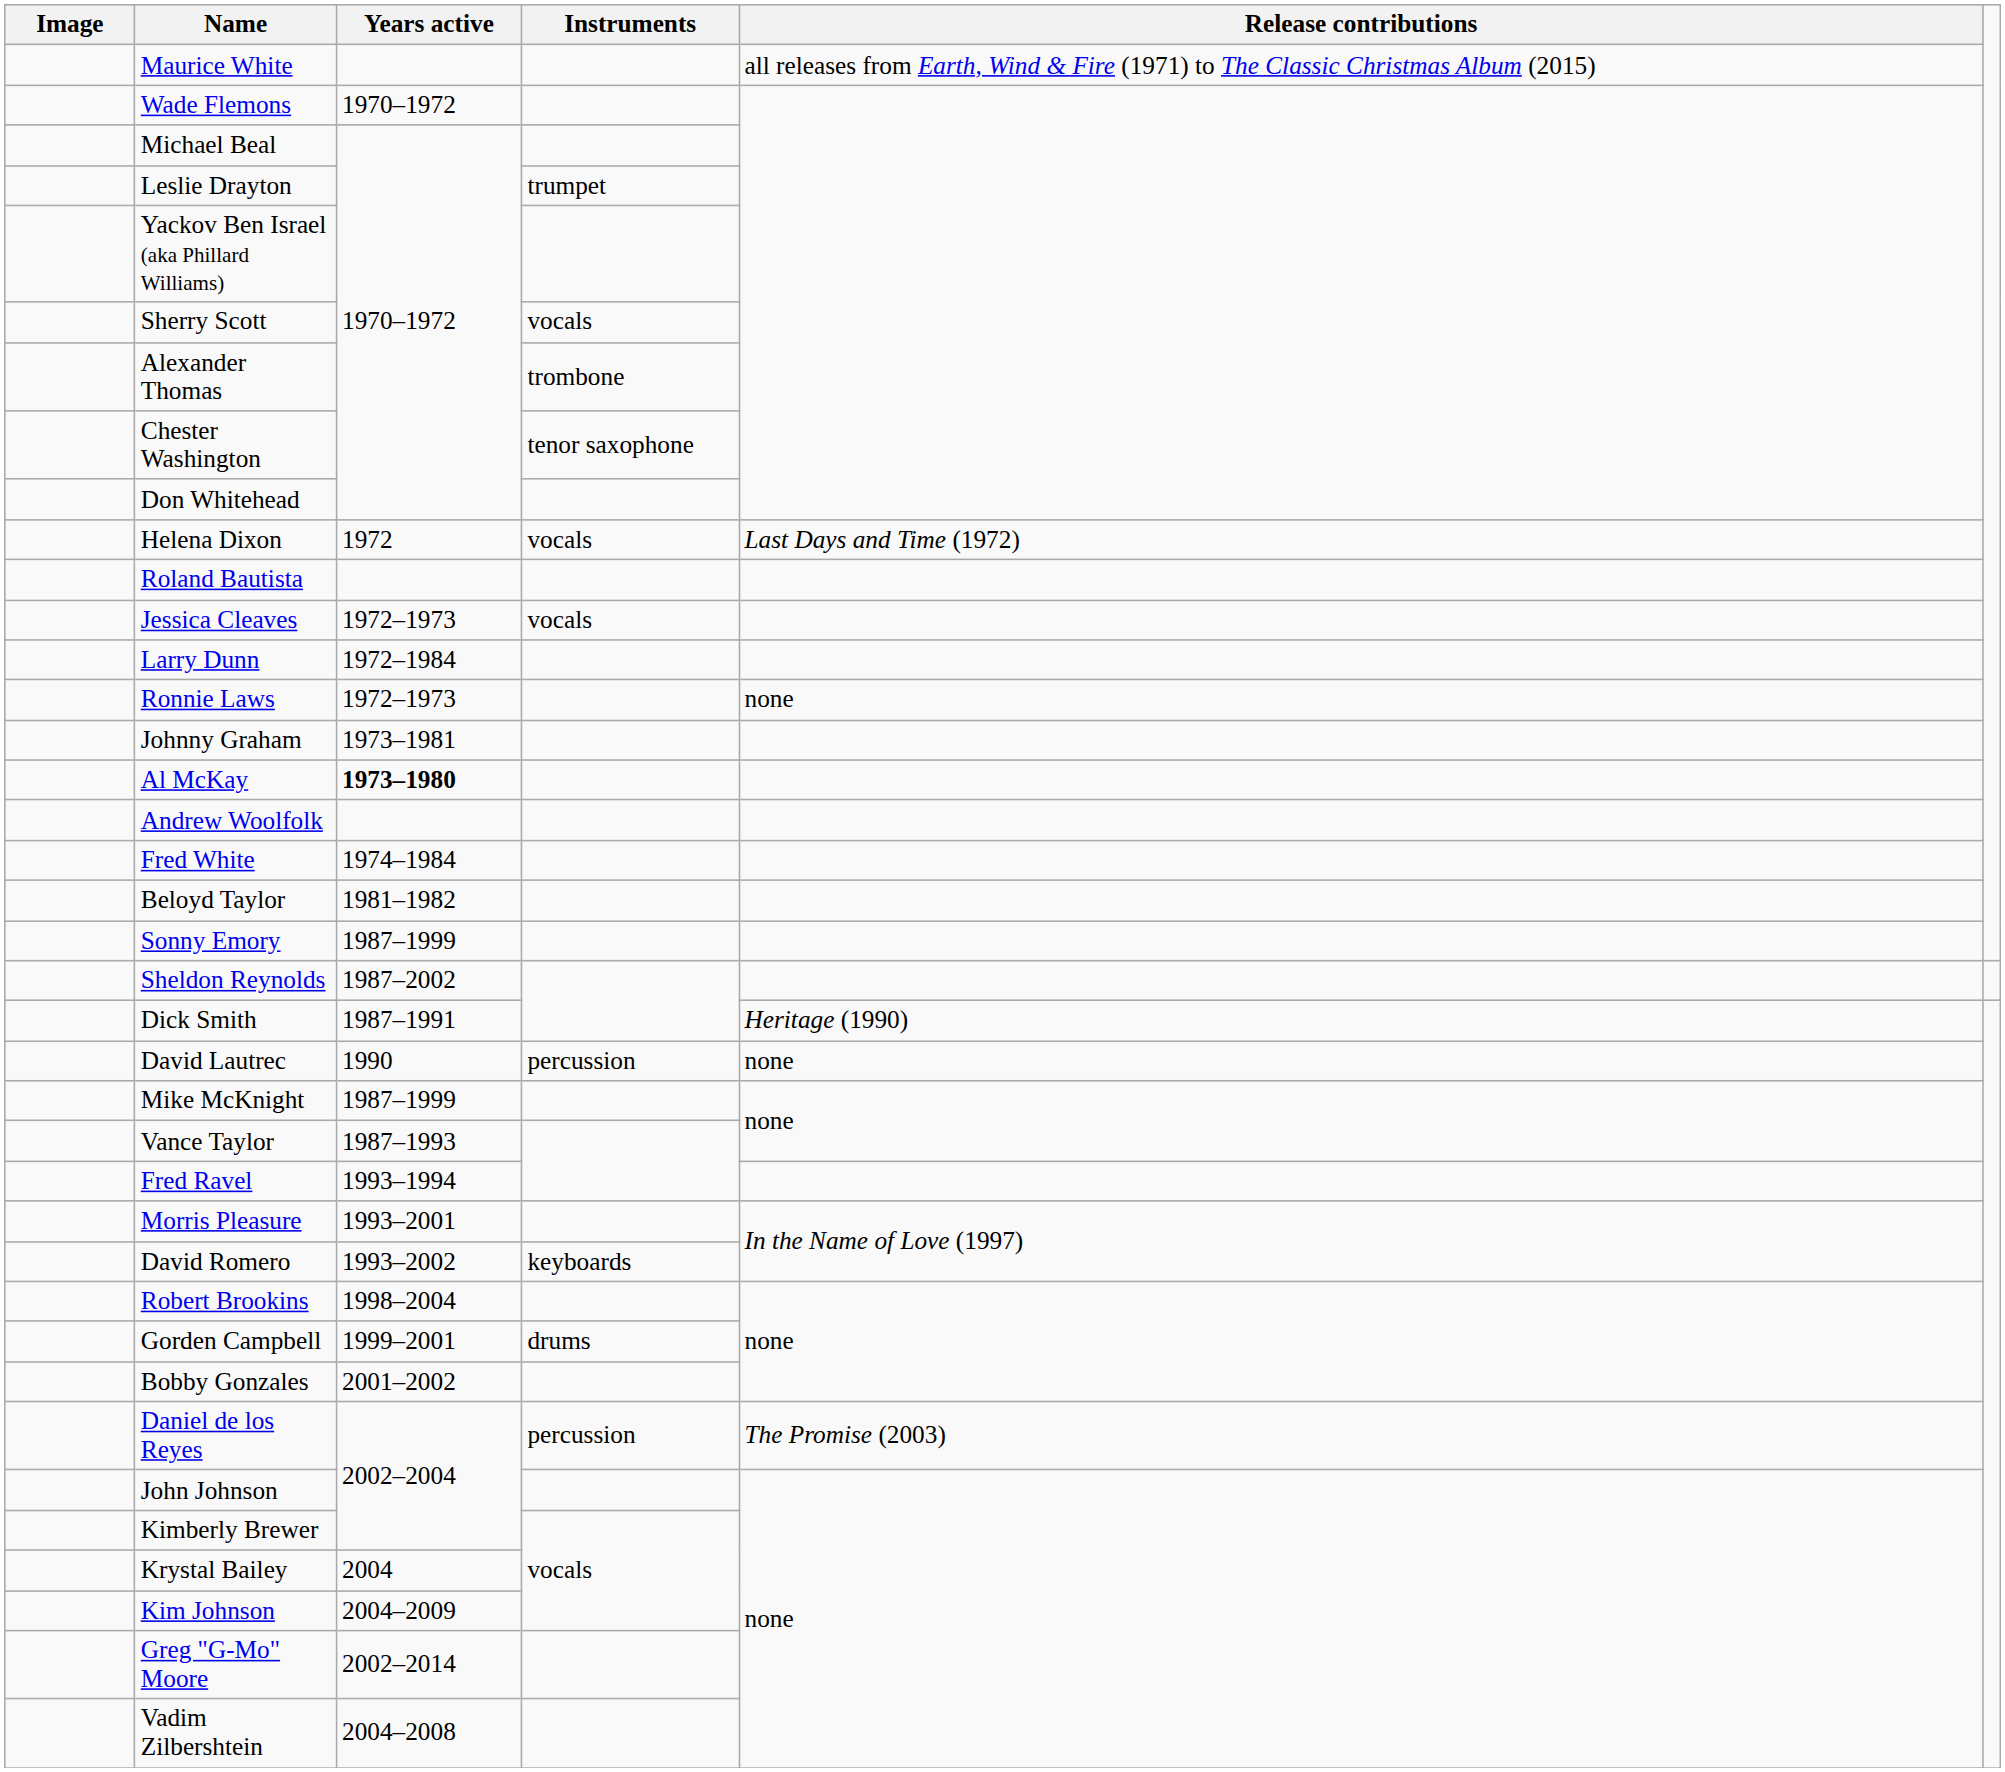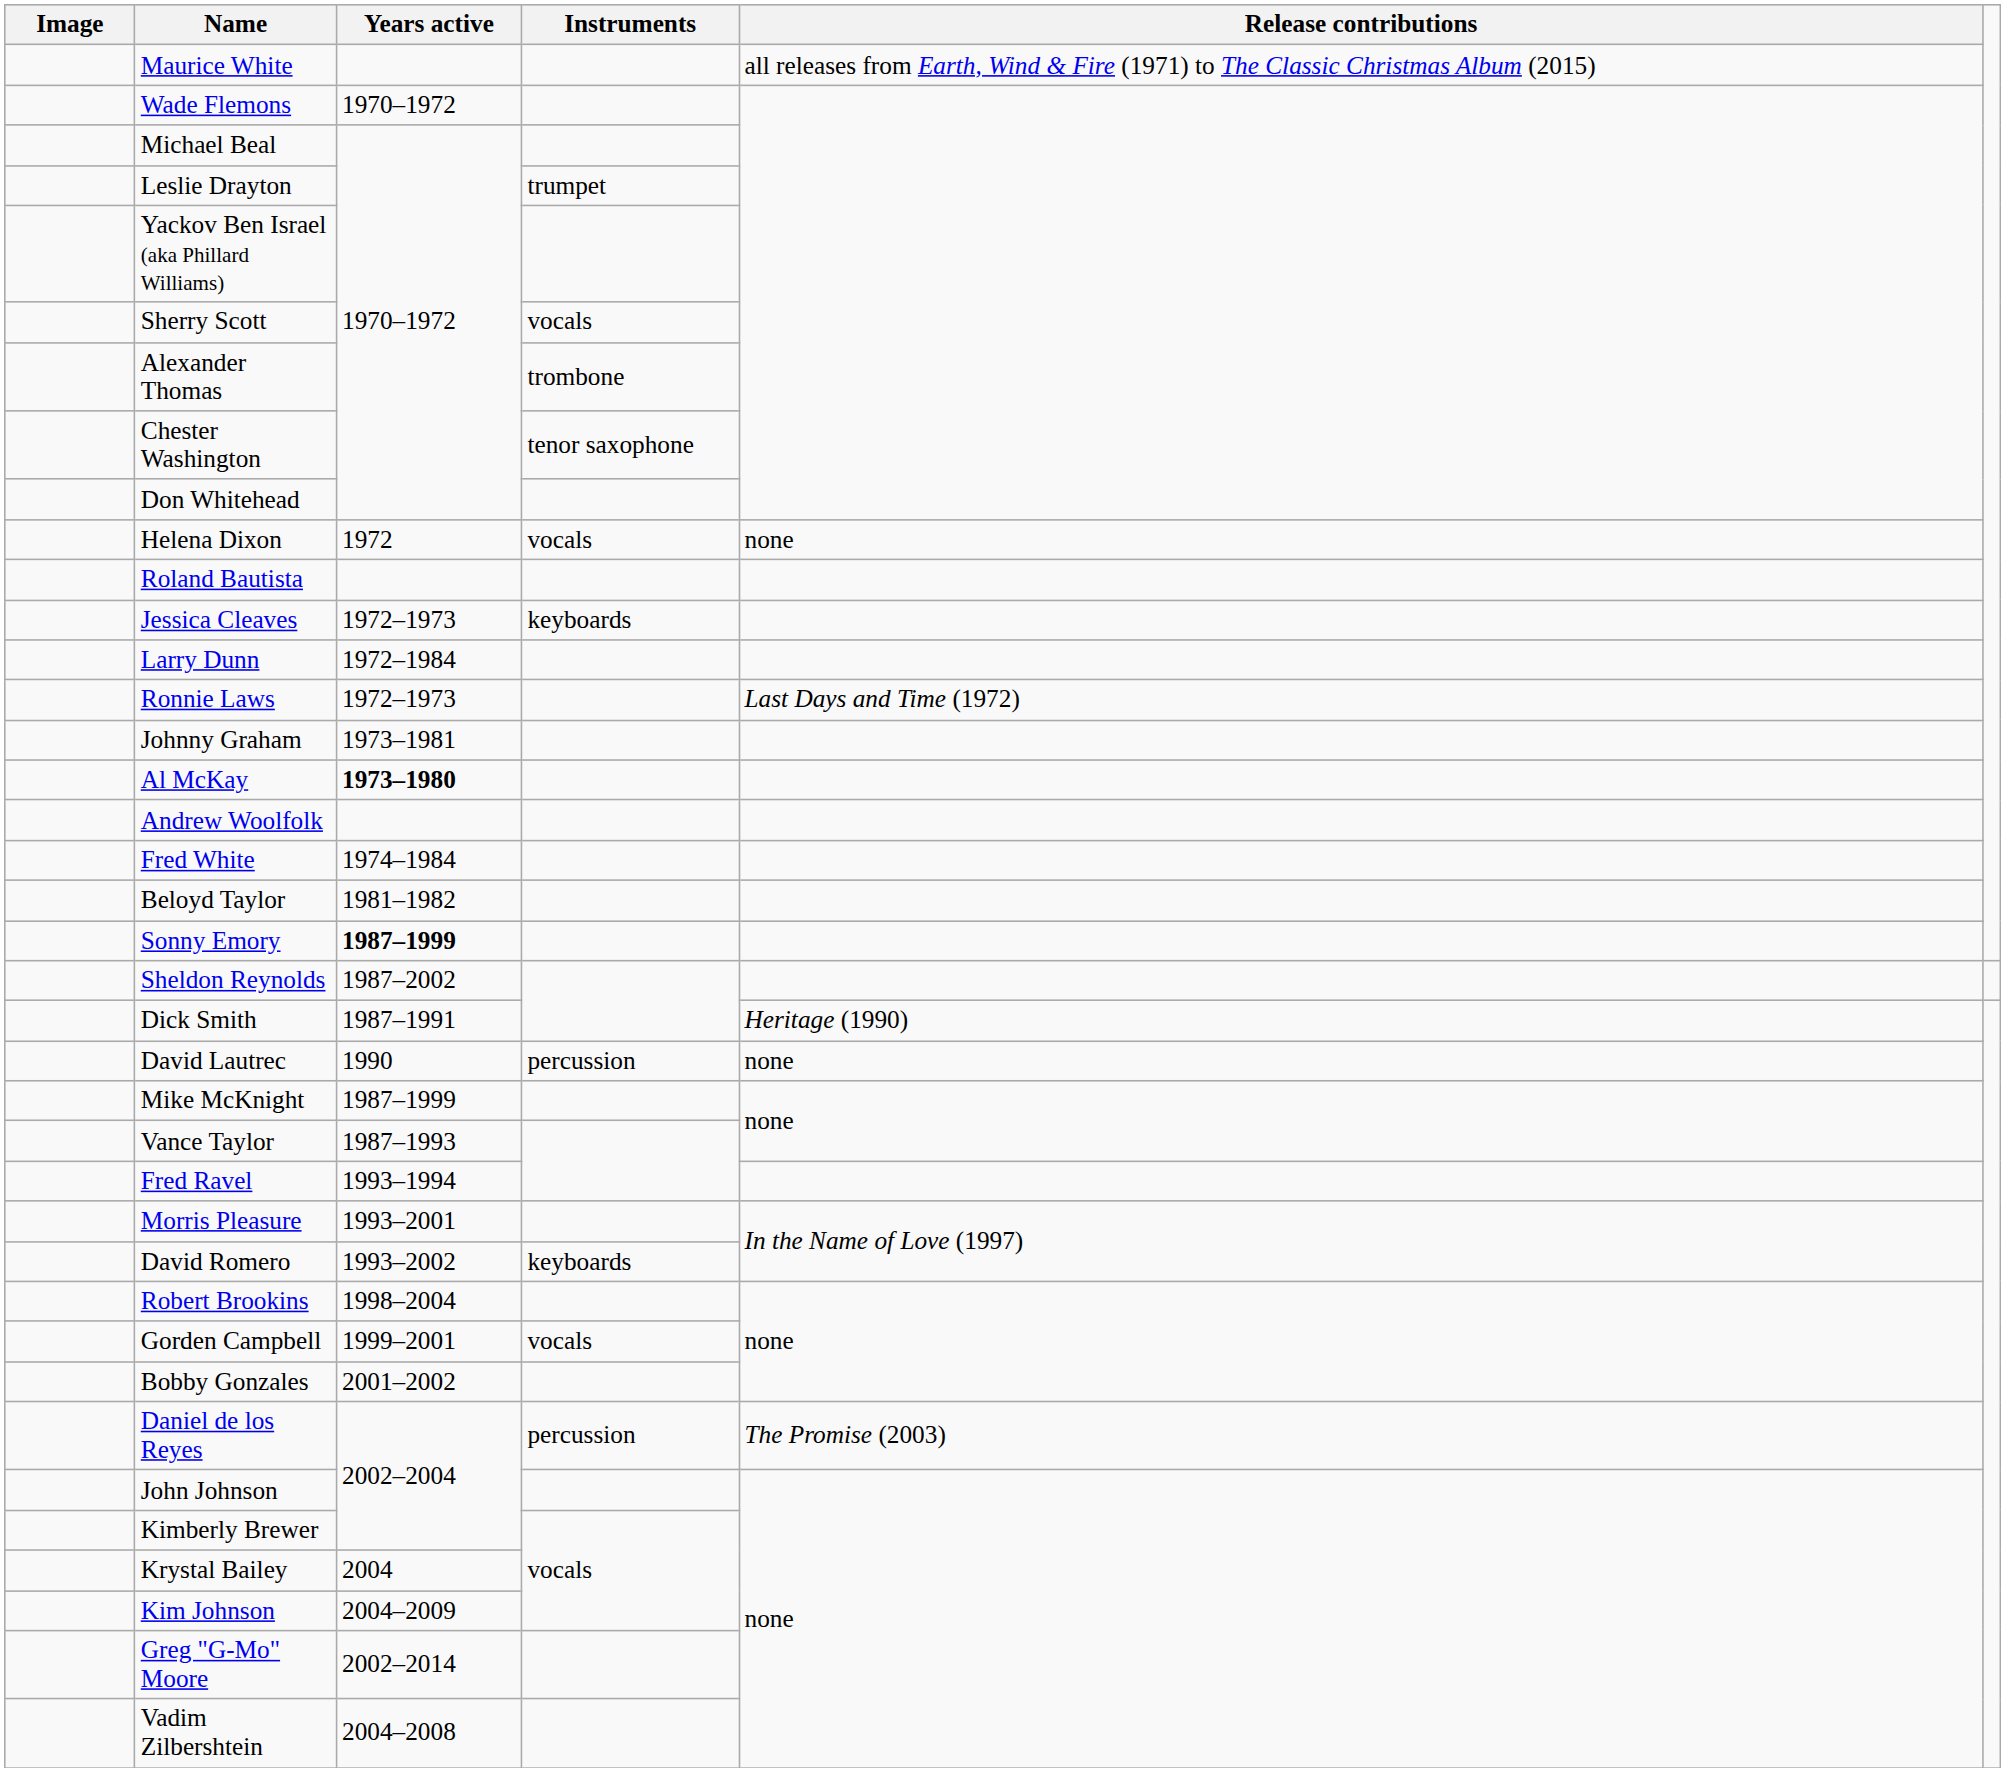Helena Dixon | Release contributions: Last Days and Time (1972) -> none
Jessica Cleaves | Instruments: vocals -> keyboards
Ronnie Laws | Release contributions: none -> Last Days and Time (1972)
Sonny Emory | Years active: normal -> bold
Gorden Campbell | Instruments: drums -> vocals
